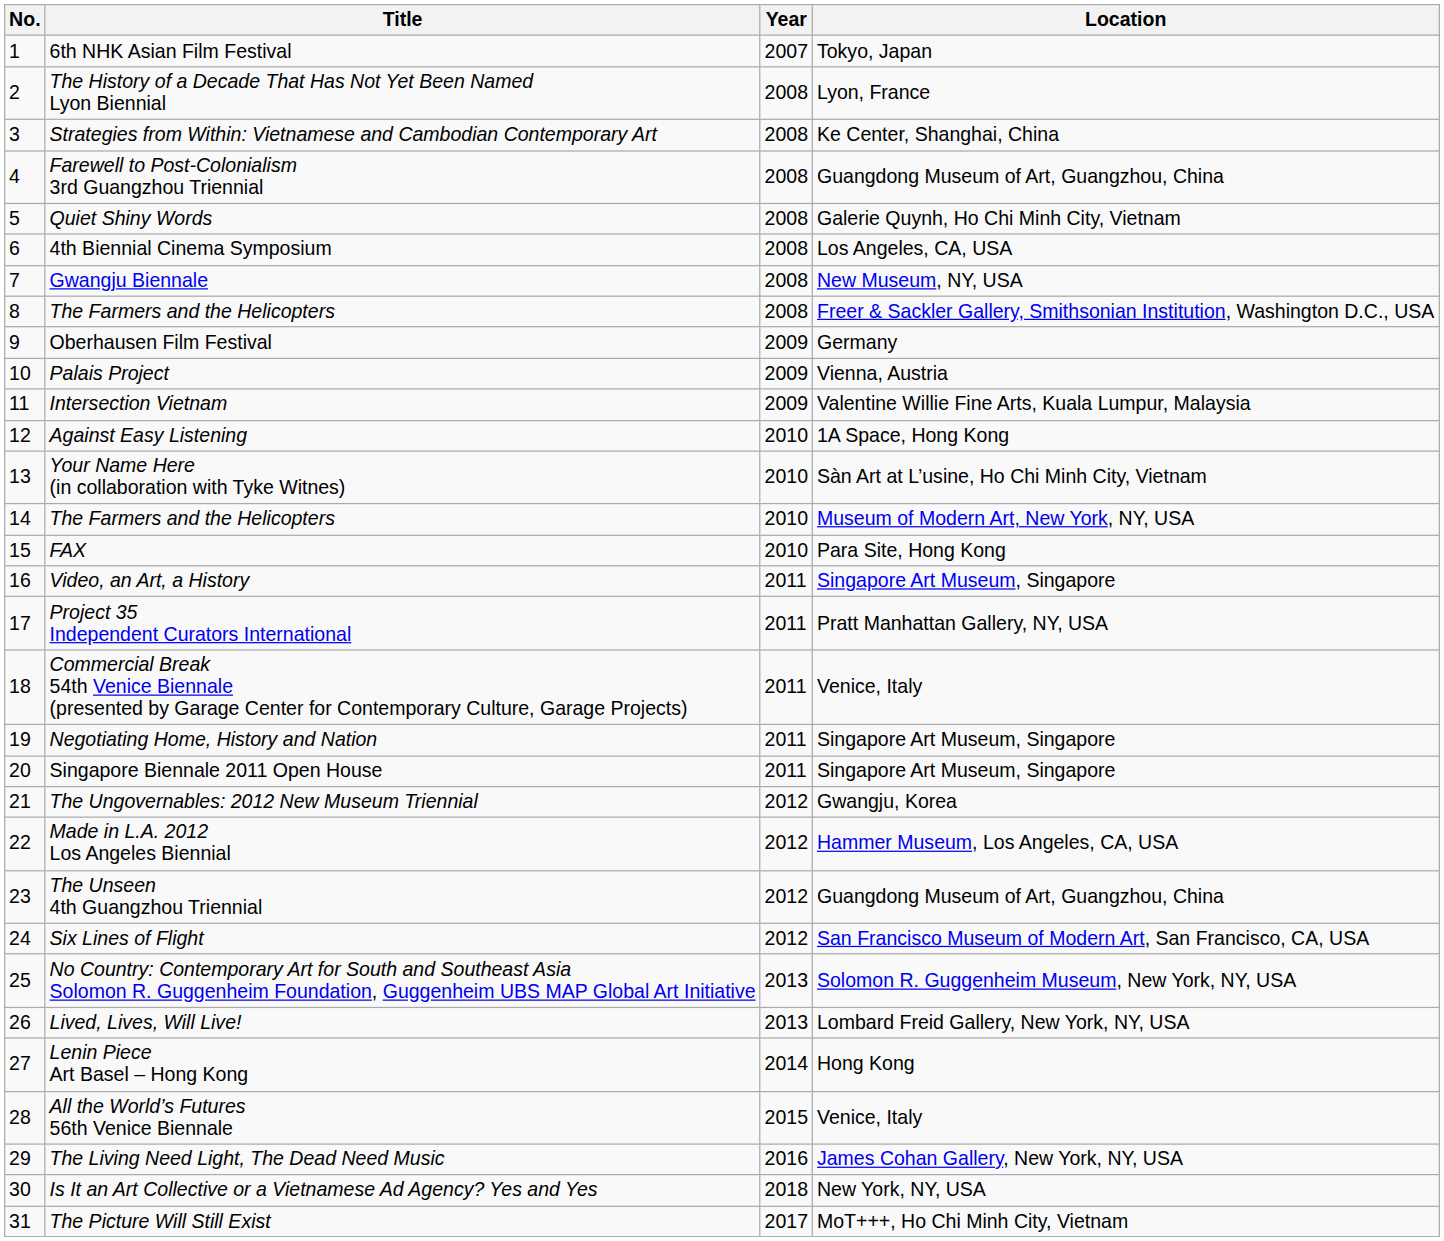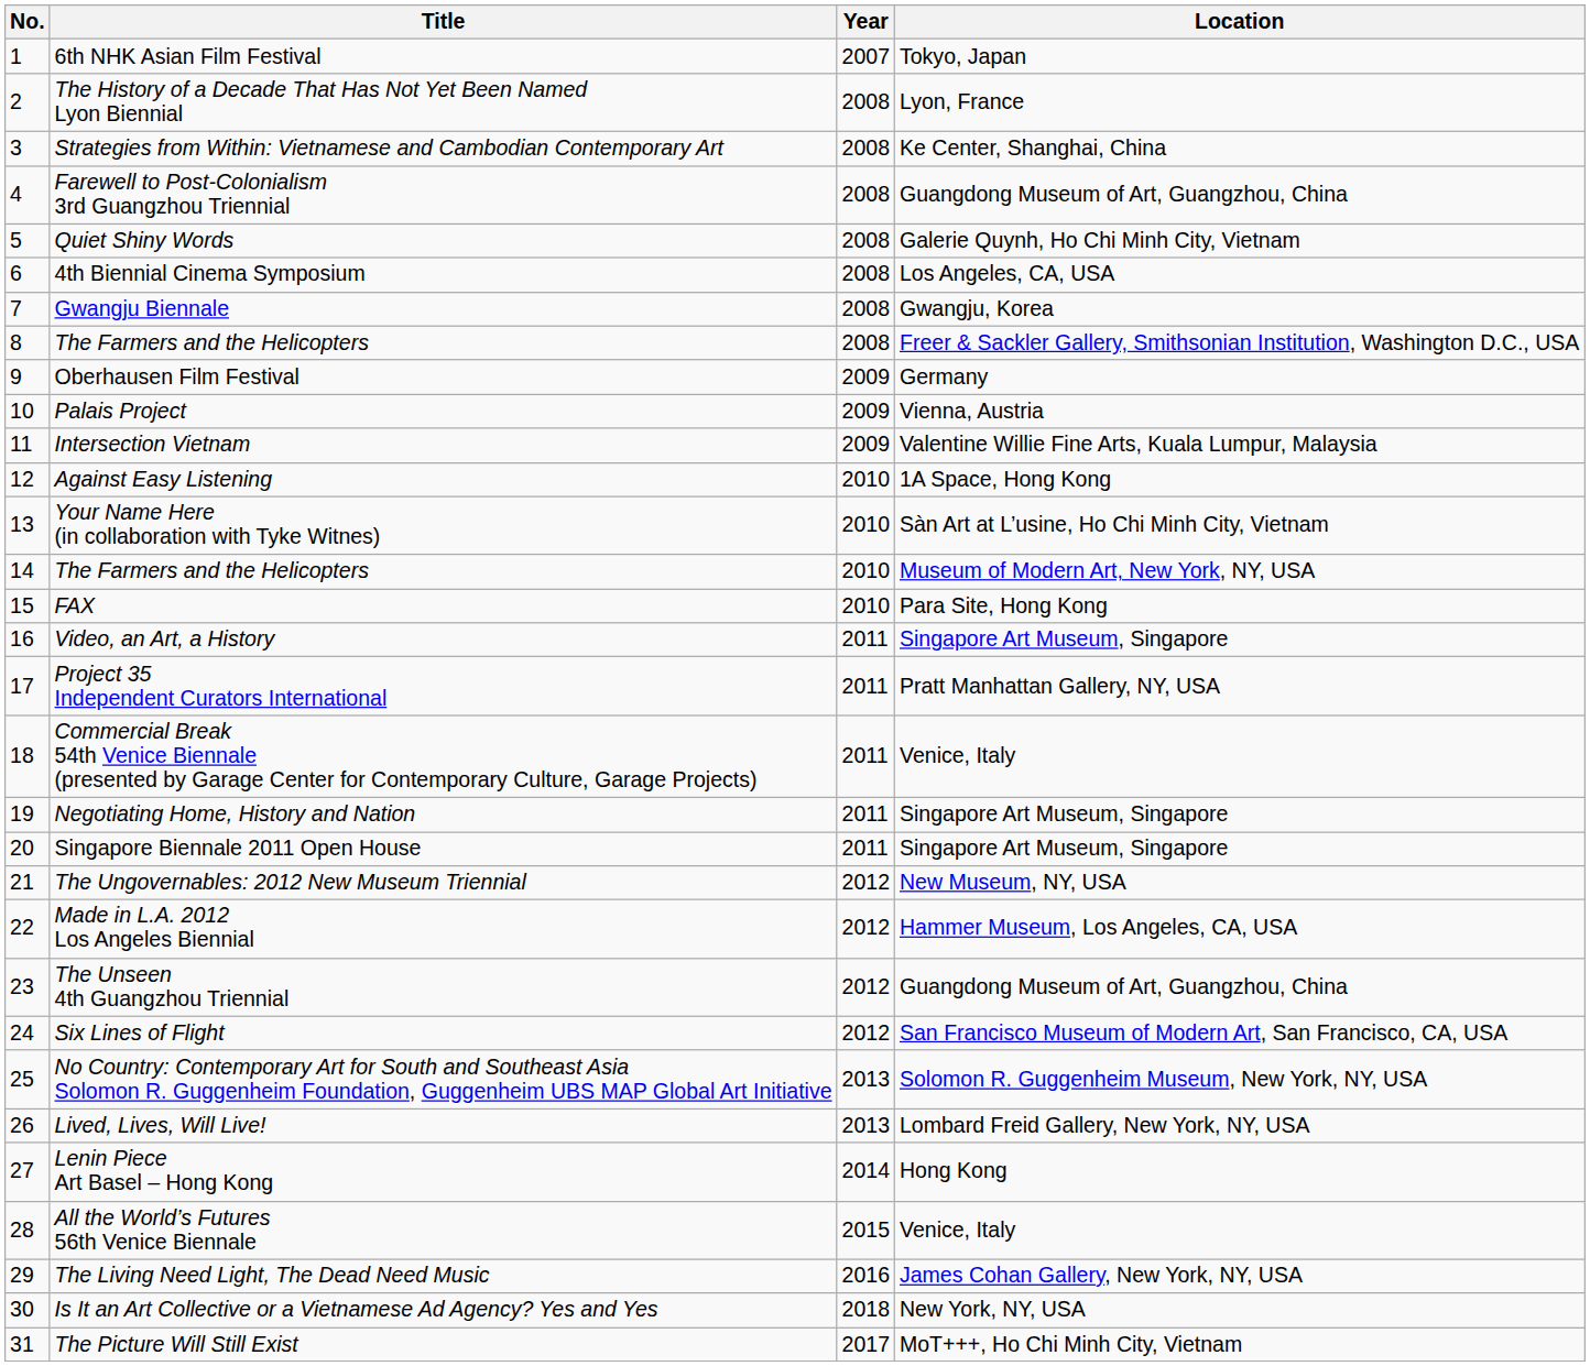Gwangju Biennale | Location: New Museum, NY, USA -> Gwangju, Korea
The Ungovernables: 2012 New Museum Triennial | Location: Gwangju, Korea -> New Museum, NY, USA
